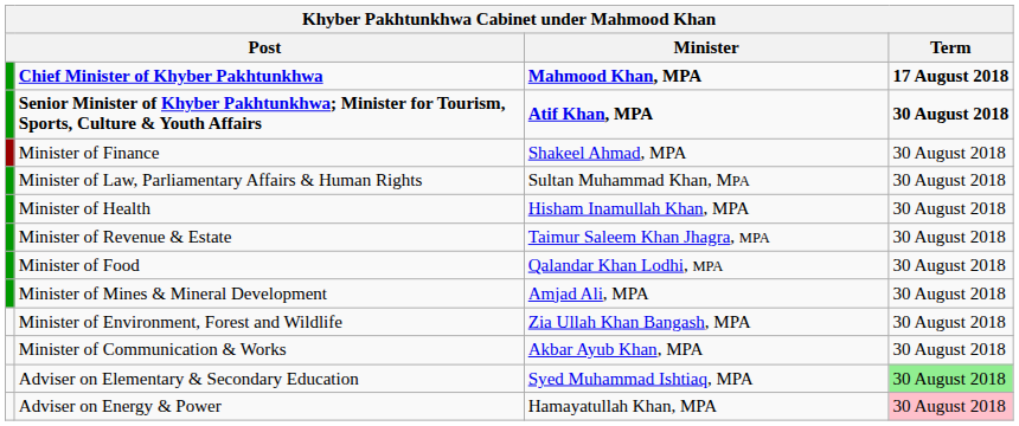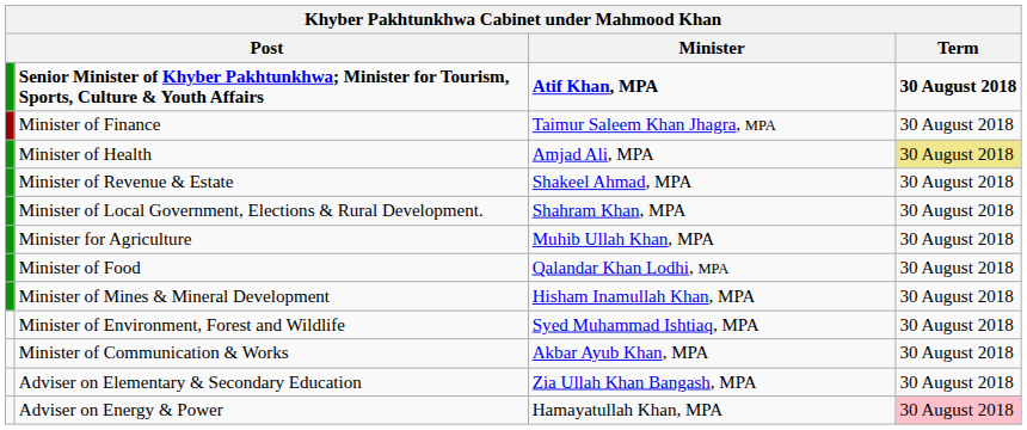- row: Chief Minister of Khyber Pakhtunkhwa | Mahmood Khan, MPA | 17 August 2018
Minister of Finance | Minister: Shakeel Ahmad, MPA -> Taimur Saleem Khan Jhagra, MPA
- row: Minister of Law, Parliamentary Affairs & Human Rights | Sultan Muhammad Khan, MPA | 30 August 2018
Minister of Health | Minister: Hisham Inamullah Khan, MPA -> Amjad Ali, MPA
Minister of Health | Term: no background -> khaki background
Minister of Revenue & Estate | Minister: Taimur Saleem Khan Jhagra, MPA -> Shakeel Ahmad, MPA
+ row: Minister of Local Government, Elections & Rural Development. | Shahram Khan, MPA | 30 August 2018
+ row: Minister for Agriculture | Muhib Ullah Khan, MPA | 30 August 2018
Minister of Mines & Mineral Development | Minister: Amjad Ali, MPA -> Hisham Inamullah Khan, MPA
Minister of Environment, Forest and Wildlife | Minister: Zia Ullah Khan Bangash, MPA -> Syed Muhammad Ishtiaq, MPA
Adviser on Elementary & Secondary Education | Minister: Syed Muhammad Ishtiaq, MPA -> Zia Ullah Khan Bangash, MPA
Adviser on Elementary & Secondary Education | Term: lightgreen background -> no background
